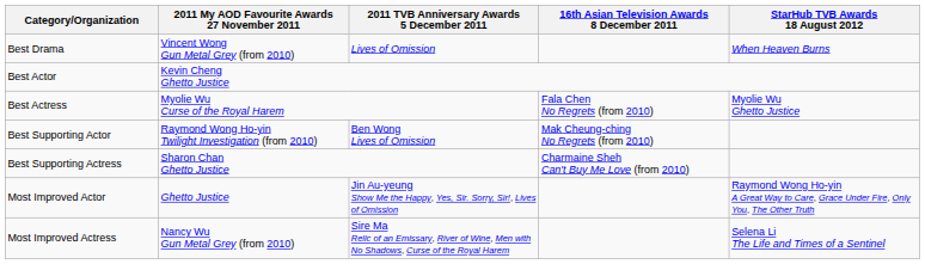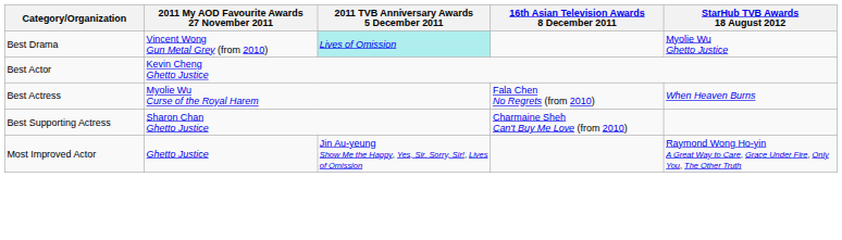Best Drama | 2011 TVB Anniversary Awards 5 December 2011: no background -> paleturquoise background
Best Drama | StarHub TVB Awards 18 August 2012: When Heaven Burns -> Myolie Wu Ghetto Justice
Best Actress | StarHub TVB Awards 18 August 2012: Myolie Wu Ghetto Justice -> When Heaven Burns
- row: Best Supporting Actor | Raymond Wong Ho-yin Twilight Investigation (from 2010) | Ben Wong Lives of Omission | Mak Cheung-ching No Regrets (from 2010)
- row: Most Improved Actress | Nancy Wu Gun Metal Grey (from 2010) | Sire Ma Relic of an Emissary, River of Wine, Men with No Shadows, Curse of the Royal Harem | Selena Li The Life and Times of a Sentinel
